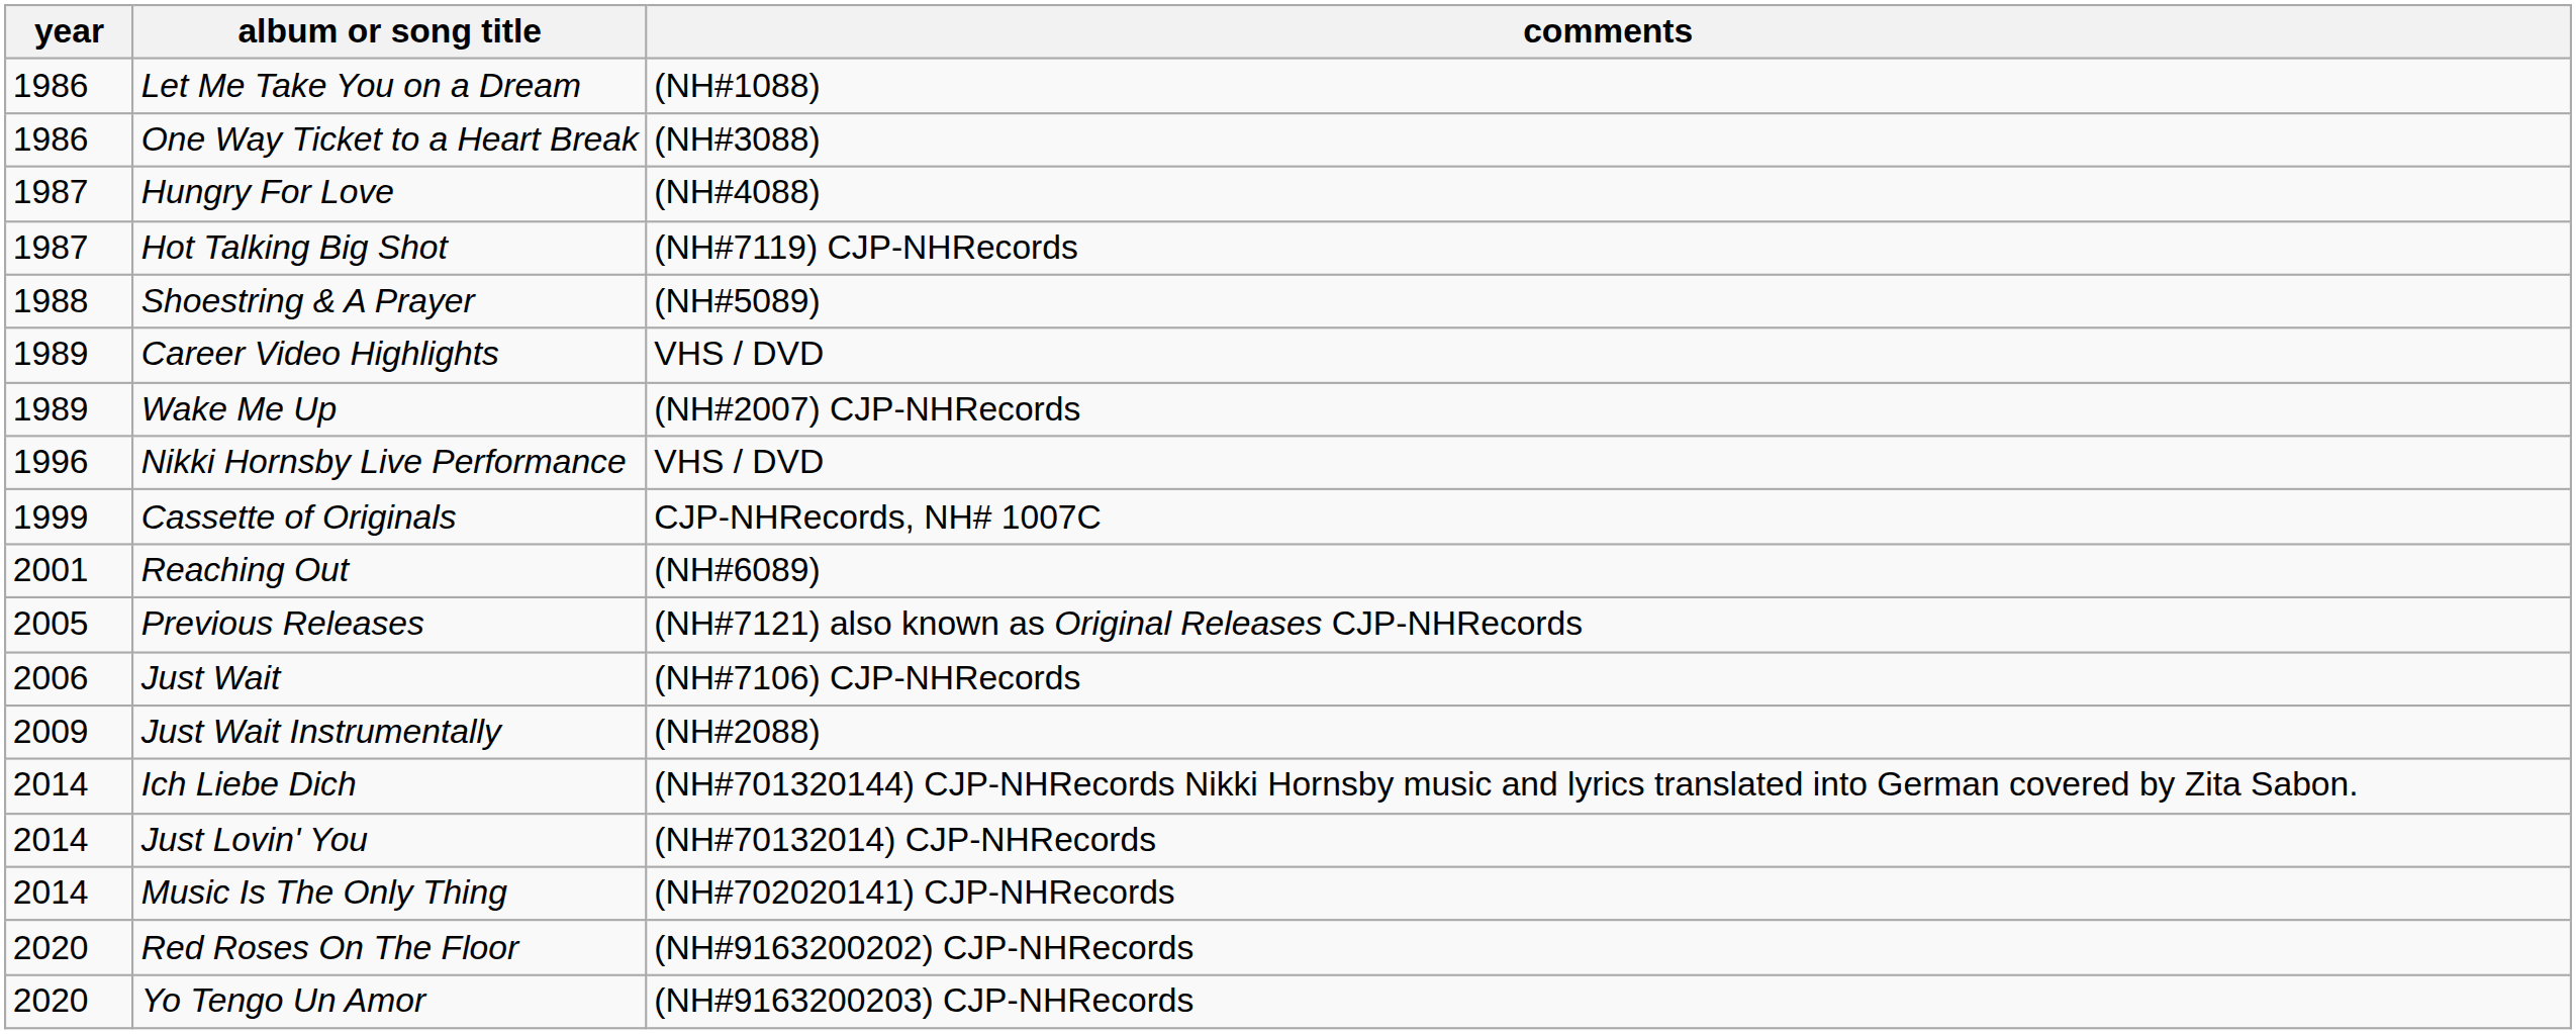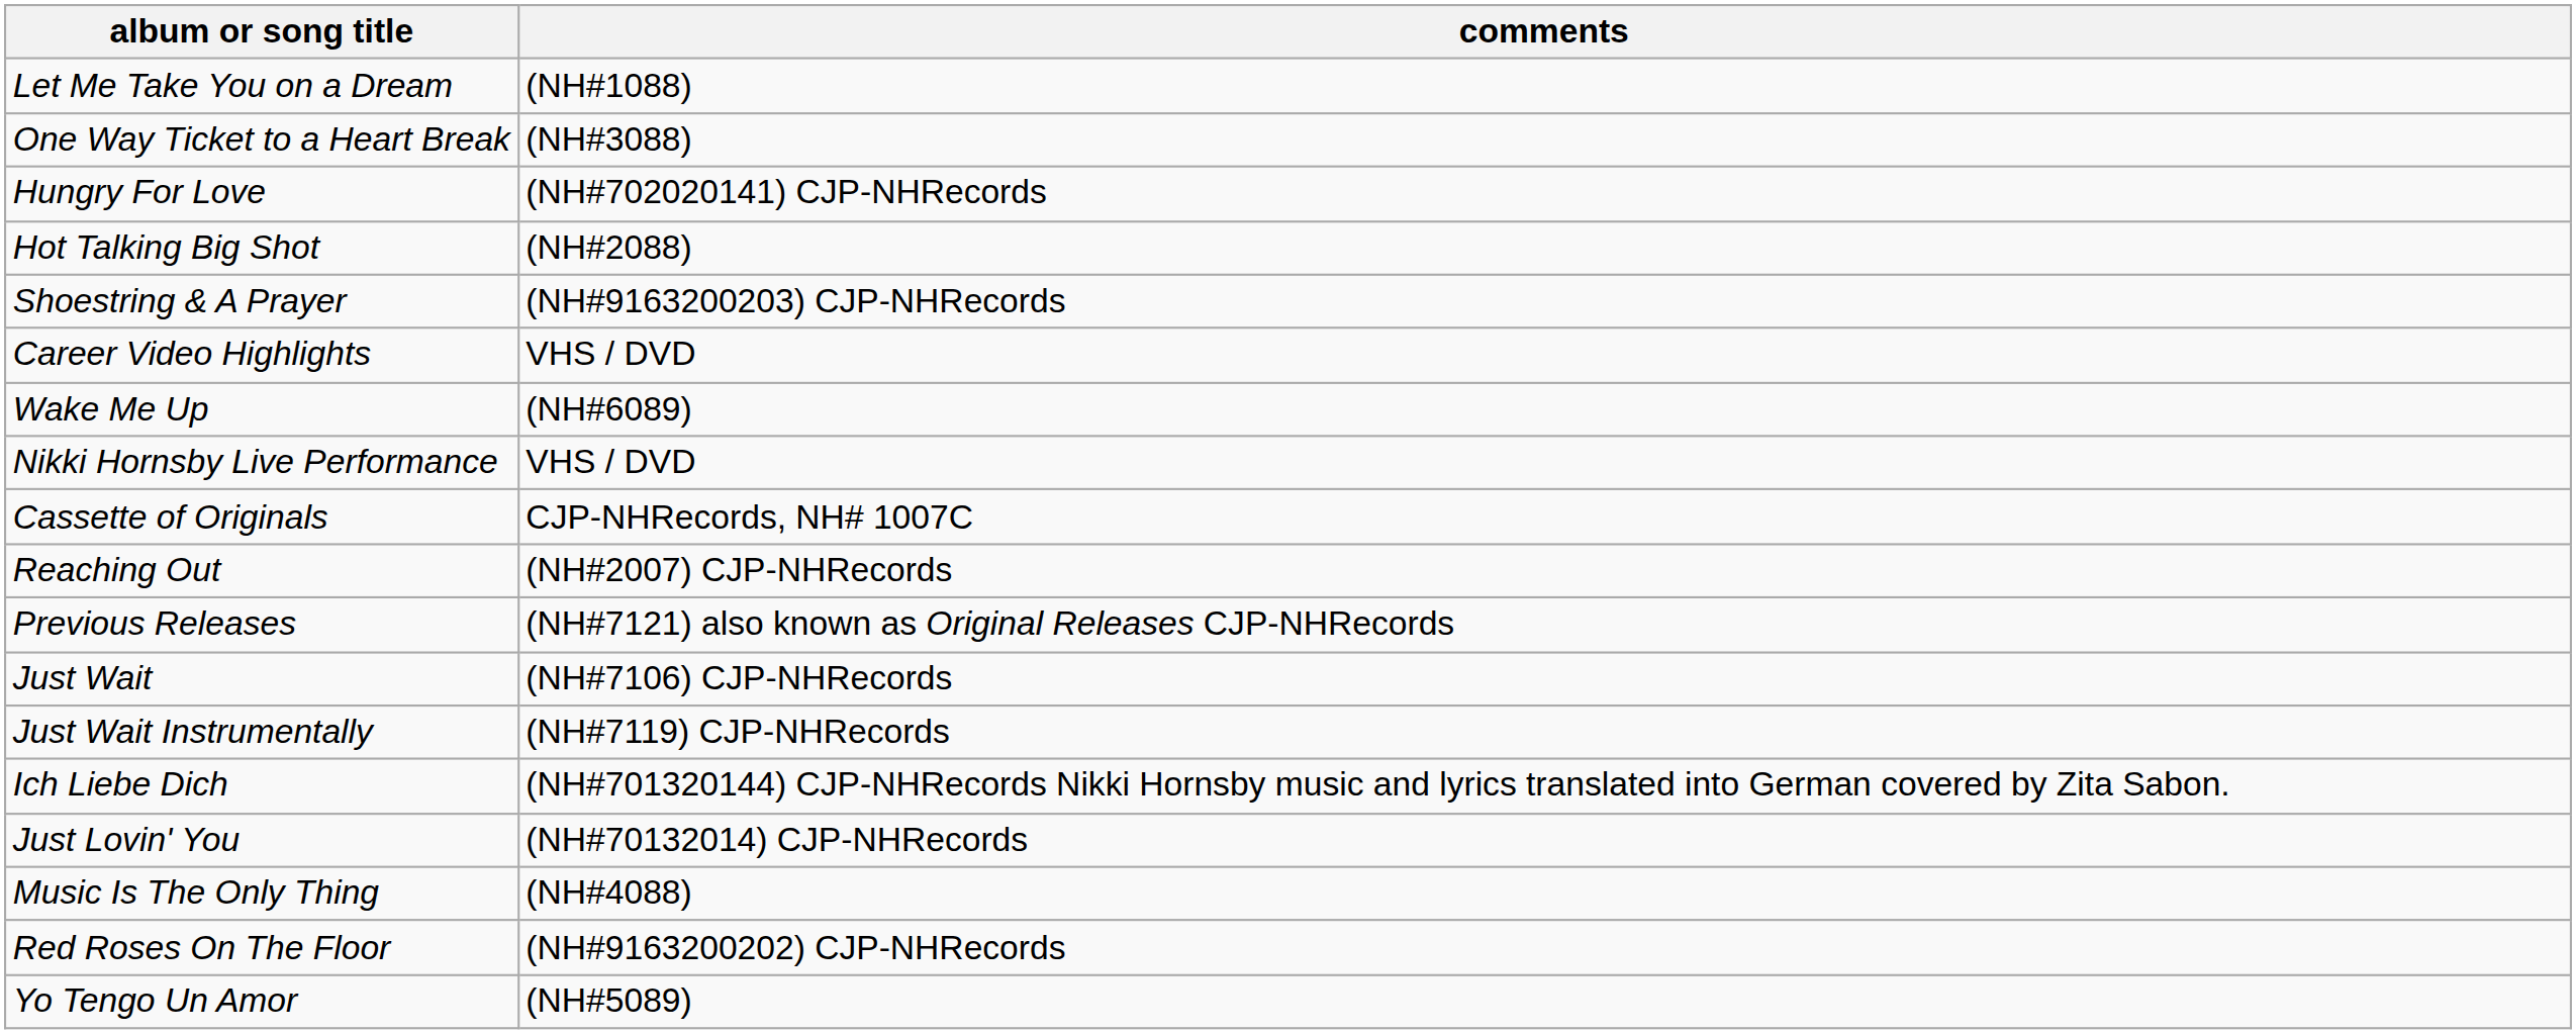- column: year | 1986 | 1986 | 1987 | 1987 | 1988 | 1989 | 1989 | 1996 | 1999 | 2001 | 2005 | 2006 | 2009 | 2014 | 2014 | 2014 | 2020 | 2020
Hungry For Love | comments: (NH#4088) -> (NH#702020141) CJP-NHRecords
Hot Talking Big Shot | comments: (NH#7119) CJP-NHRecords -> (NH#2088)
Shoestring & A Prayer | comments: (NH#5089) -> (NH#9163200203) CJP-NHRecords
Wake Me Up | comments: (NH#2007) CJP-NHRecords -> (NH#6089)
Reaching Out | comments: (NH#6089) -> (NH#2007) CJP-NHRecords
Just Wait Instrumentally | comments: (NH#2088) -> (NH#7119) CJP-NHRecords
Music Is The Only Thing | comments: (NH#702020141) CJP-NHRecords -> (NH#4088)
Yo Tengo Un Amor | comments: (NH#9163200203) CJP-NHRecords -> (NH#5089)
